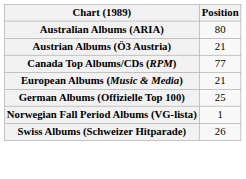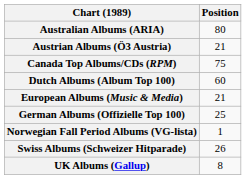Canada Top Albums/CDs (RPM) | Position: 77 -> 75
+ row: Dutch Albums (Album Top 100) | 60
+ row: UK Albums (Gallup) | 8
